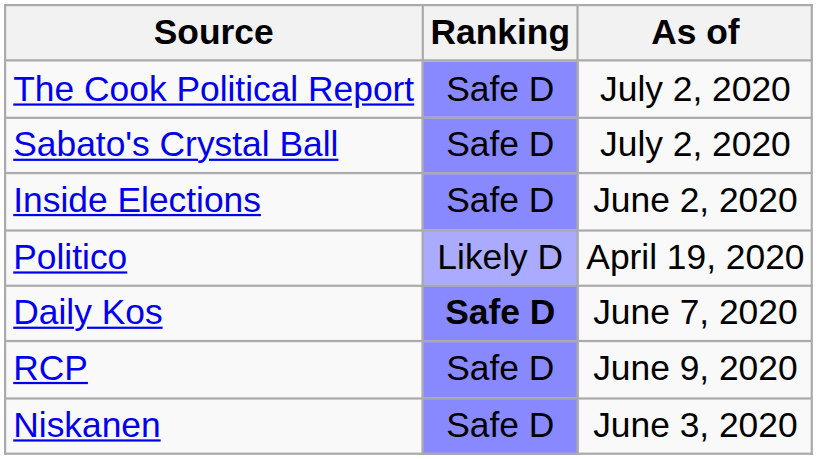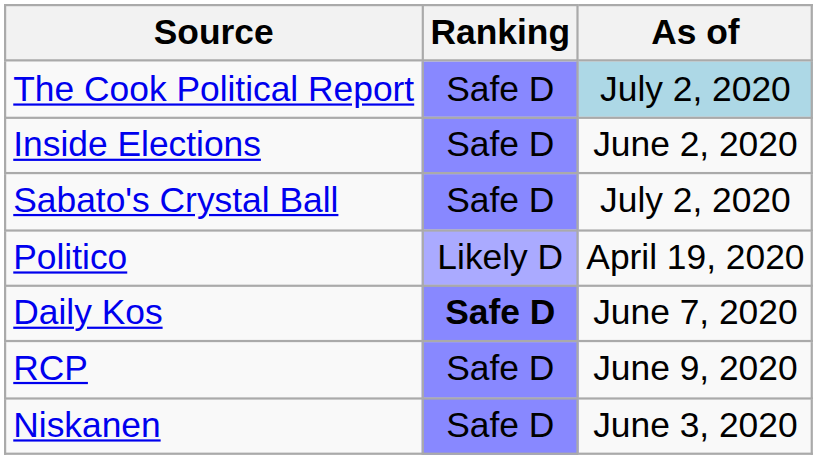The Cook Political Report | As of: no background -> lightblue background
rows swapped: Inside Elections <-> Sabato's Crystal Ball
